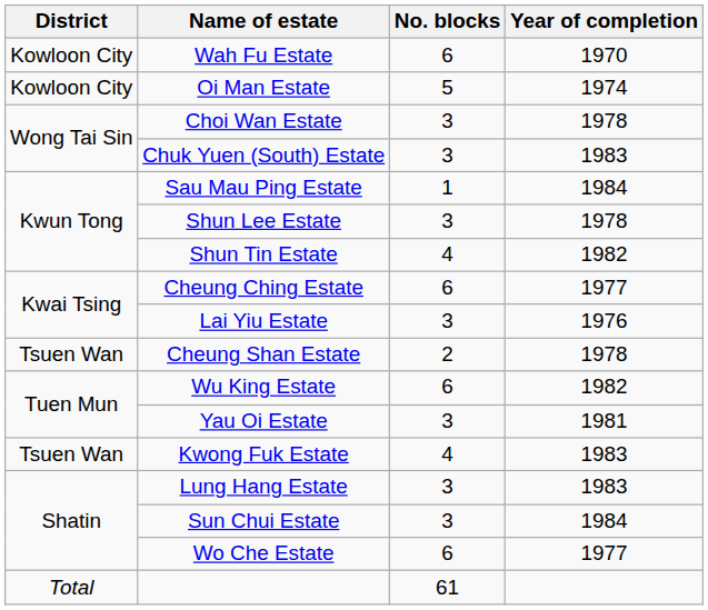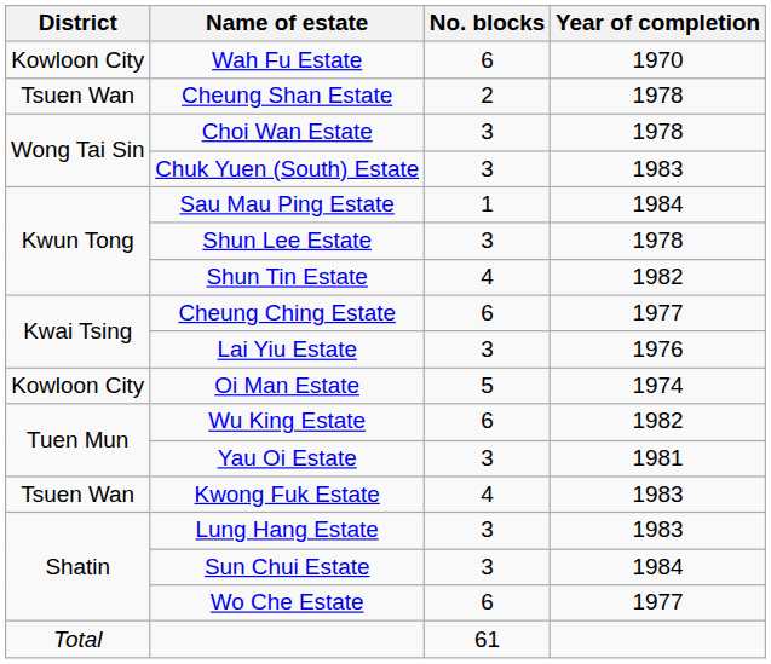rows swapped: Oi Man Estate <-> Cheung Shan Estate
